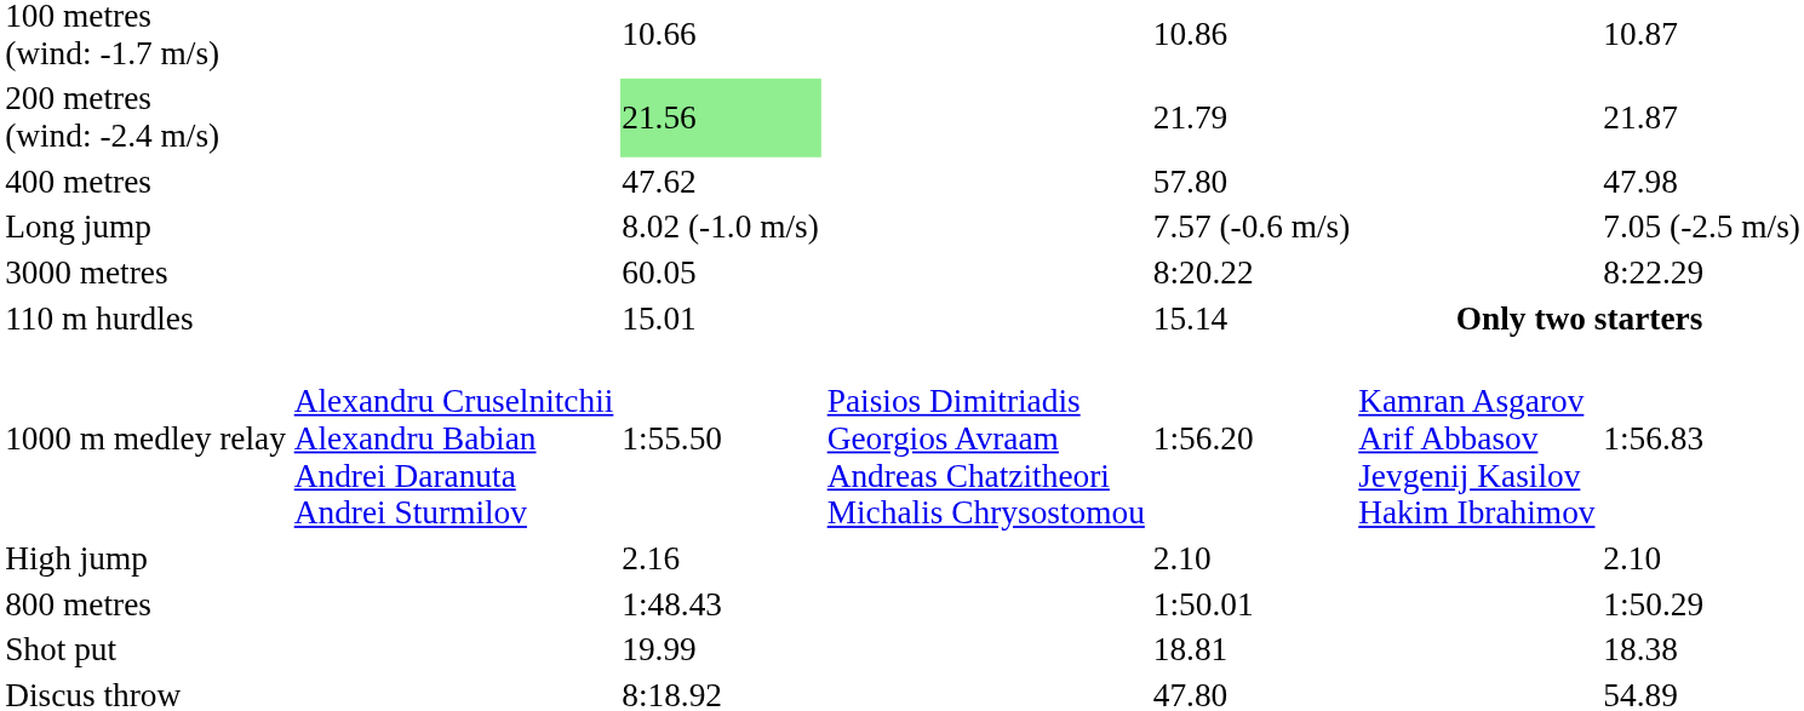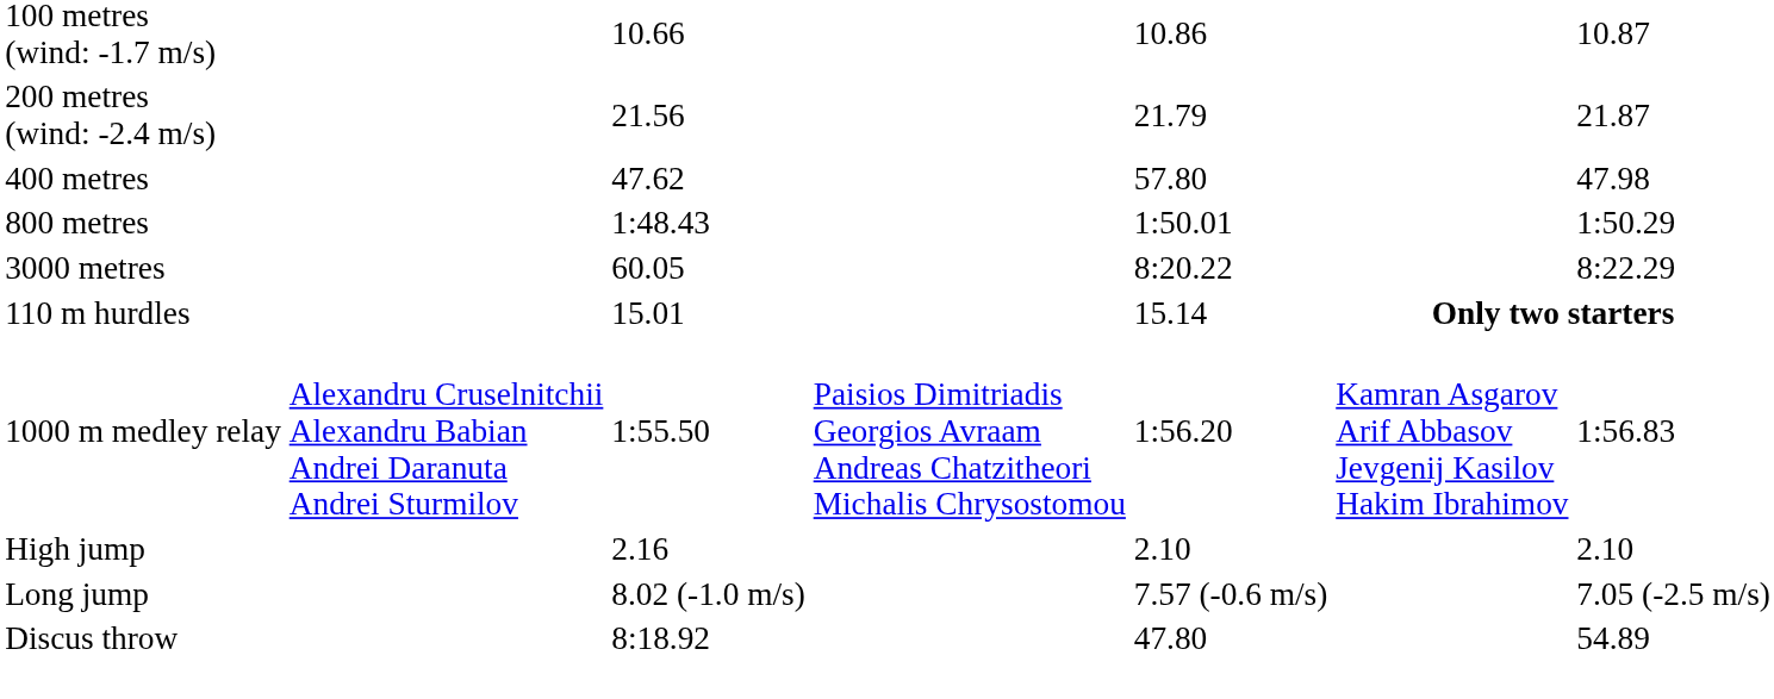200 metres (wind: -2.4 m/s) | column 3: lightgreen background -> no background
rows swapped: 800 metres <-> Long jump
- row: Shot put | 19.99 | 18.81 | 18.38
